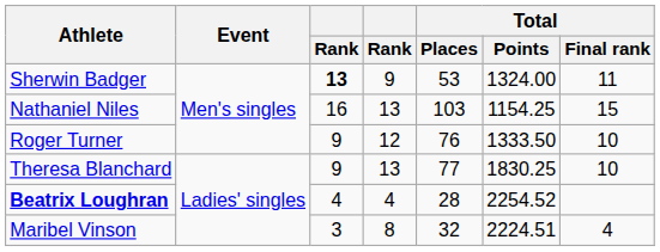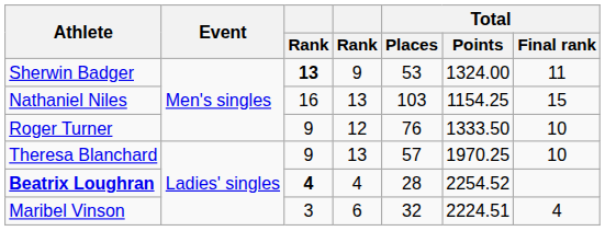Theresa Blanchard | Total / Places: 77 -> 57
Theresa Blanchard | Total / Points: 1830.25 -> 1970.25
Beatrix Loughran | column 3: normal -> bold
Maribel Vinson | column 4: 8 -> 6
